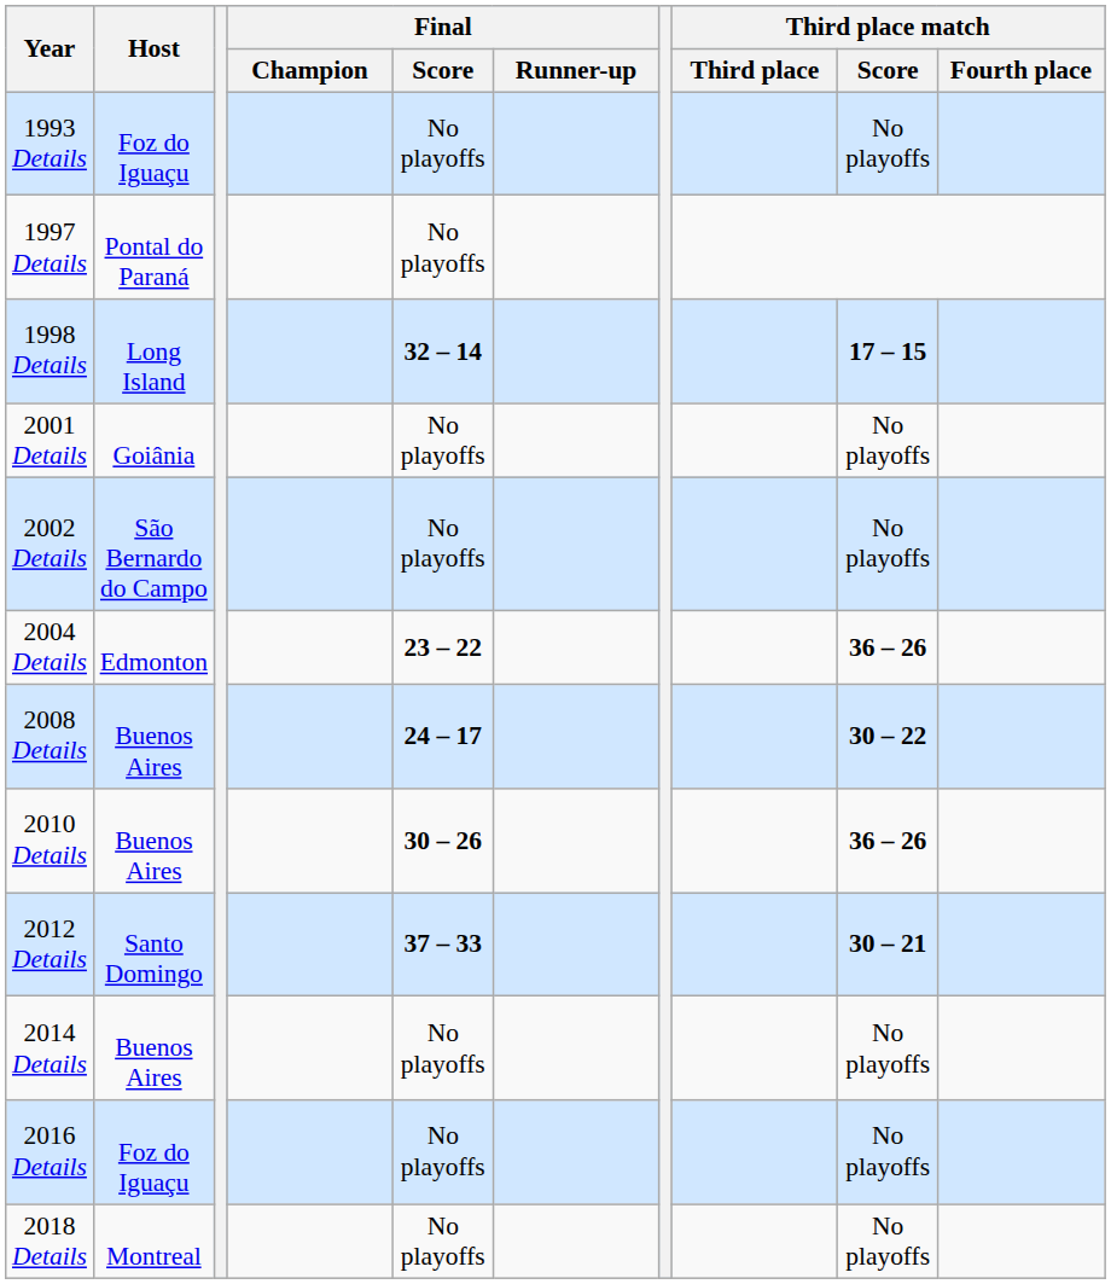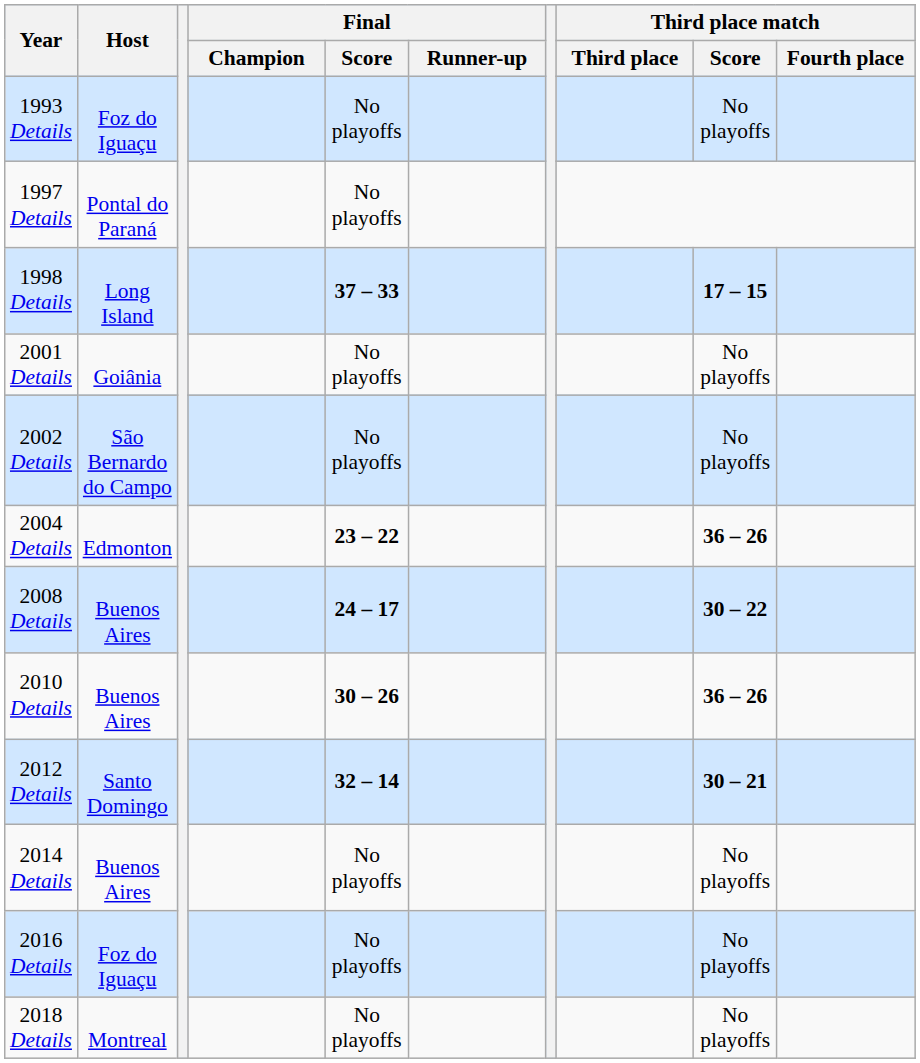1998 Details | Final / Score: 32 – 14 -> 37 – 33
2012 Details | Final / Score: 37 – 33 -> 32 – 14
